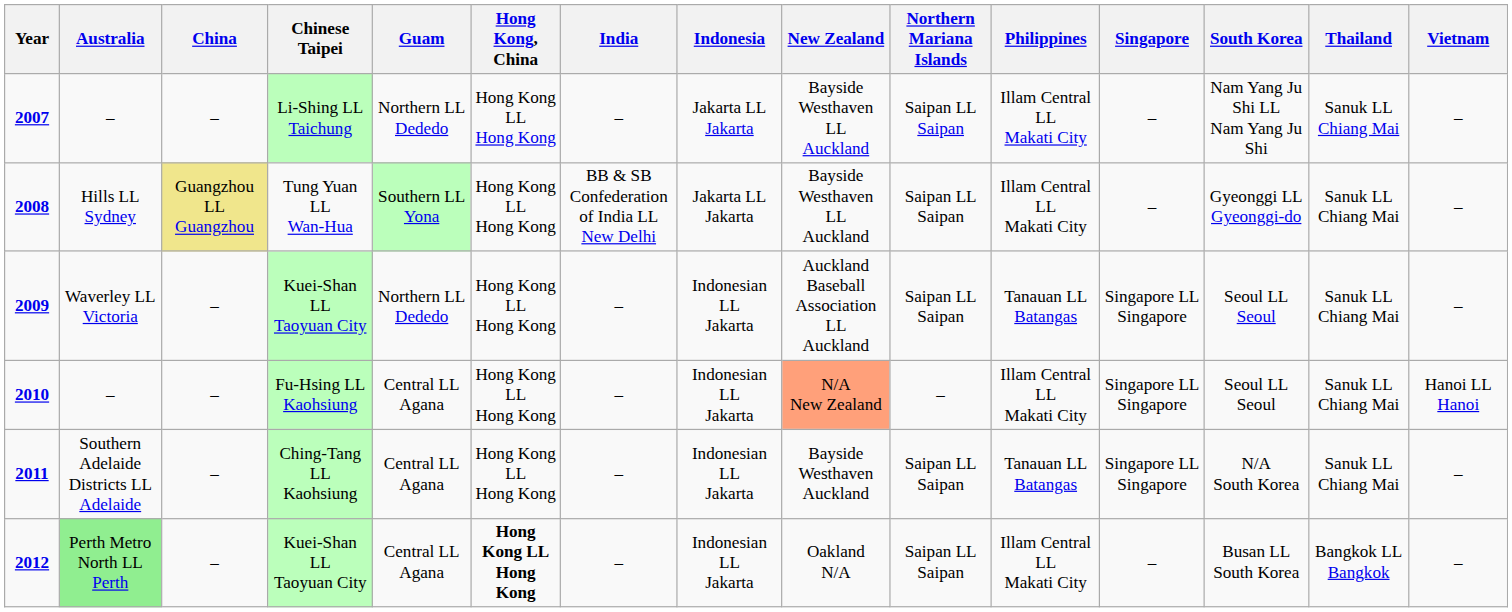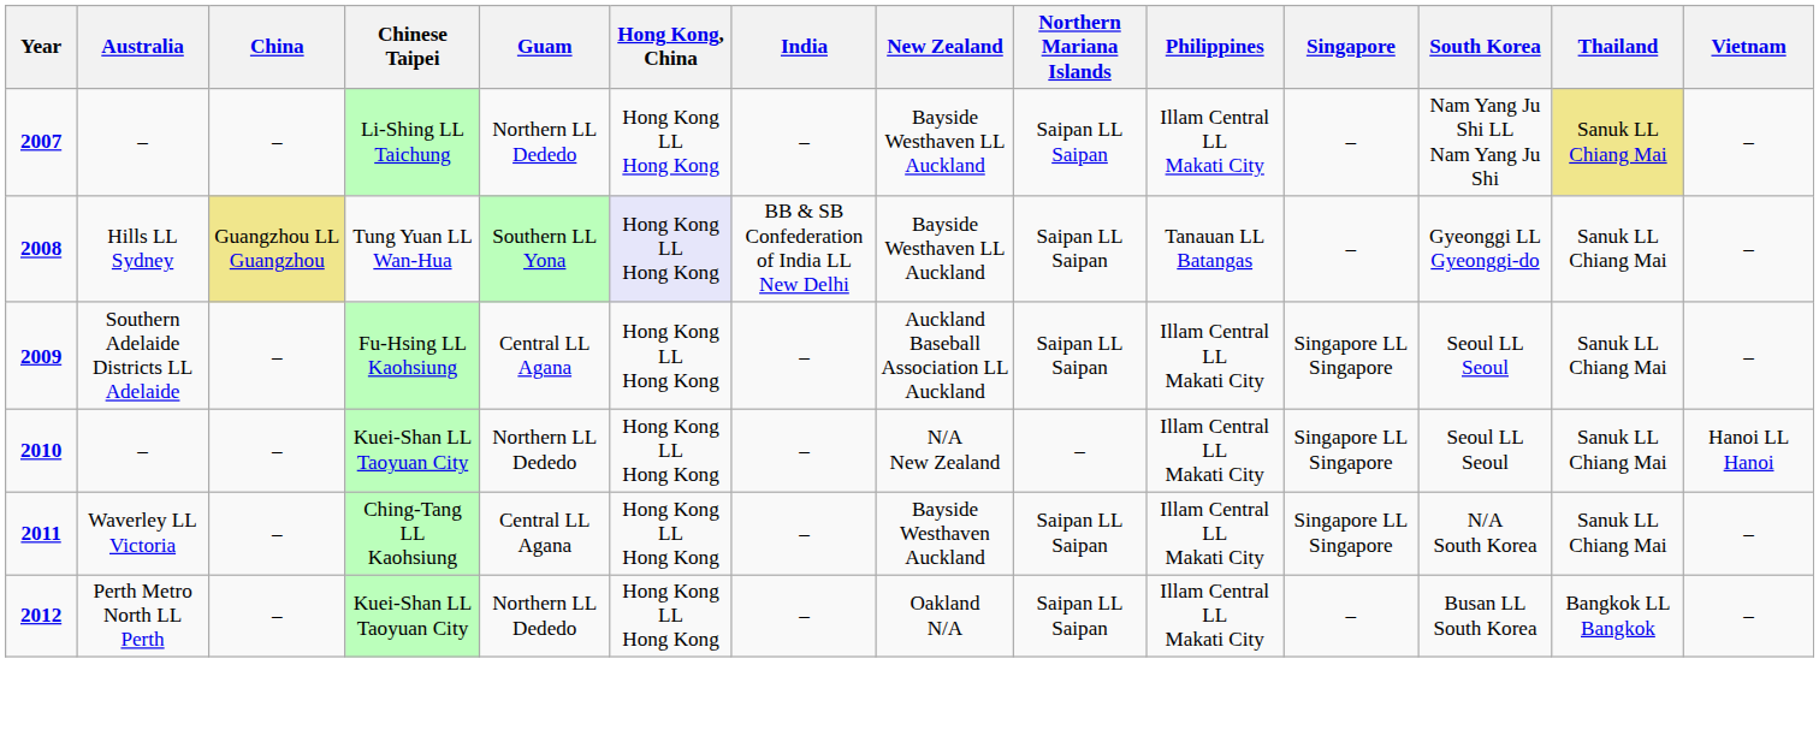- column: Indonesia | Jakarta LL Jakarta | Jakarta LL Jakarta | Indonesian LL Jakarta | Indonesian LL Jakarta | Indonesian LL Jakarta | Indonesian LL Jakarta
2007 | Thailand: no background -> khaki background
2008 | Hong Kong, China: no background -> lavender background
2008 | Philippines: Illam Central LL Makati City -> Tanauan LL Batangas
2009 | Australia: Waverley LL Victoria -> Southern Adelaide Districts LL Adelaide
2009 | Chinese Taipei: Kuei-Shan LL Taoyuan City -> Fu-Hsing LL Kaohsiung
2009 | Guam: Northern LL Dededo -> Central LL Agana
2009 | Philippines: Tanauan LL Batangas -> Illam Central LL Makati City
2010 | Chinese Taipei: Fu-Hsing LL Kaohsiung -> Kuei-Shan LL Taoyuan City
2010 | Guam: Central LL Agana -> Northern LL Dededo
2010 | New Zealand: lightsalmon background -> no background
2011 | Australia: Southern Adelaide Districts LL Adelaide -> Waverley LL Victoria
2011 | Philippines: Tanauan LL Batangas -> Illam Central LL Makati City
2012 | Australia: lightgreen background -> no background
2012 | Guam: Central LL Agana -> Northern LL Dededo
2012 | Hong Kong, China: bold -> normal
